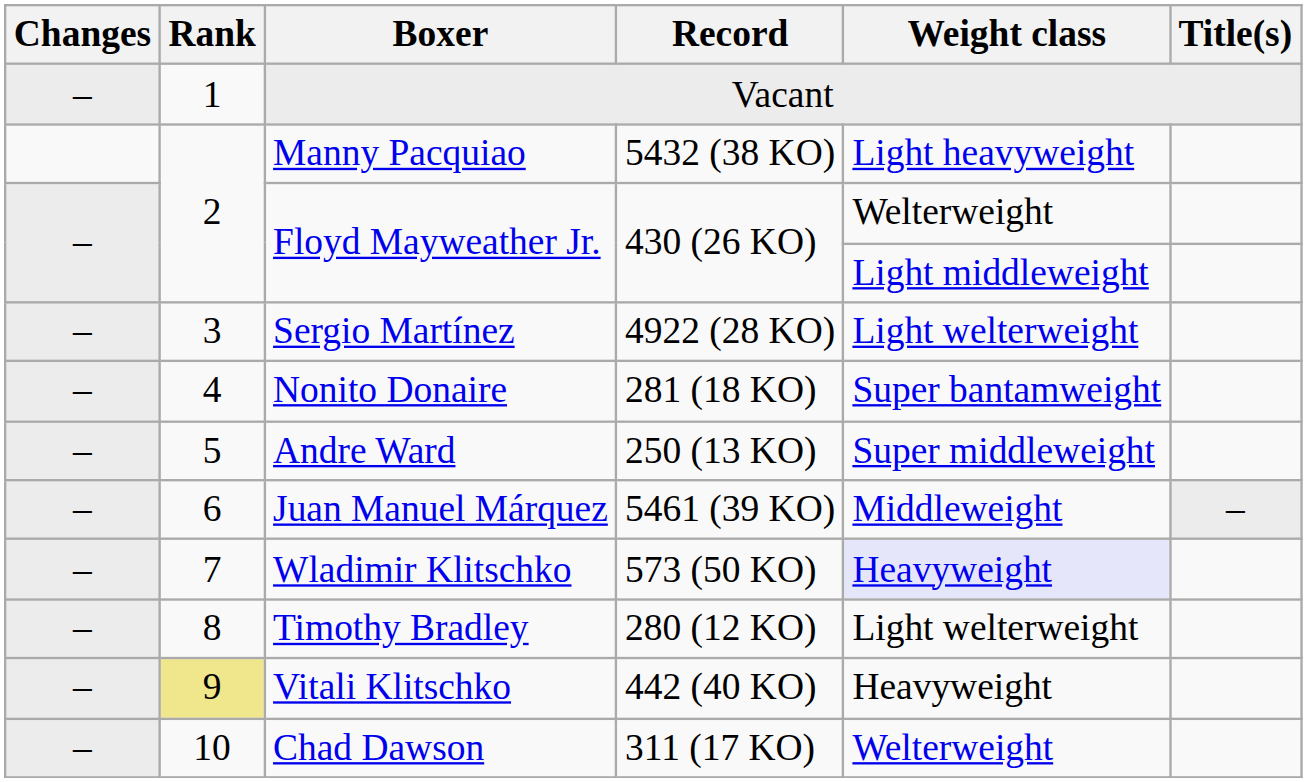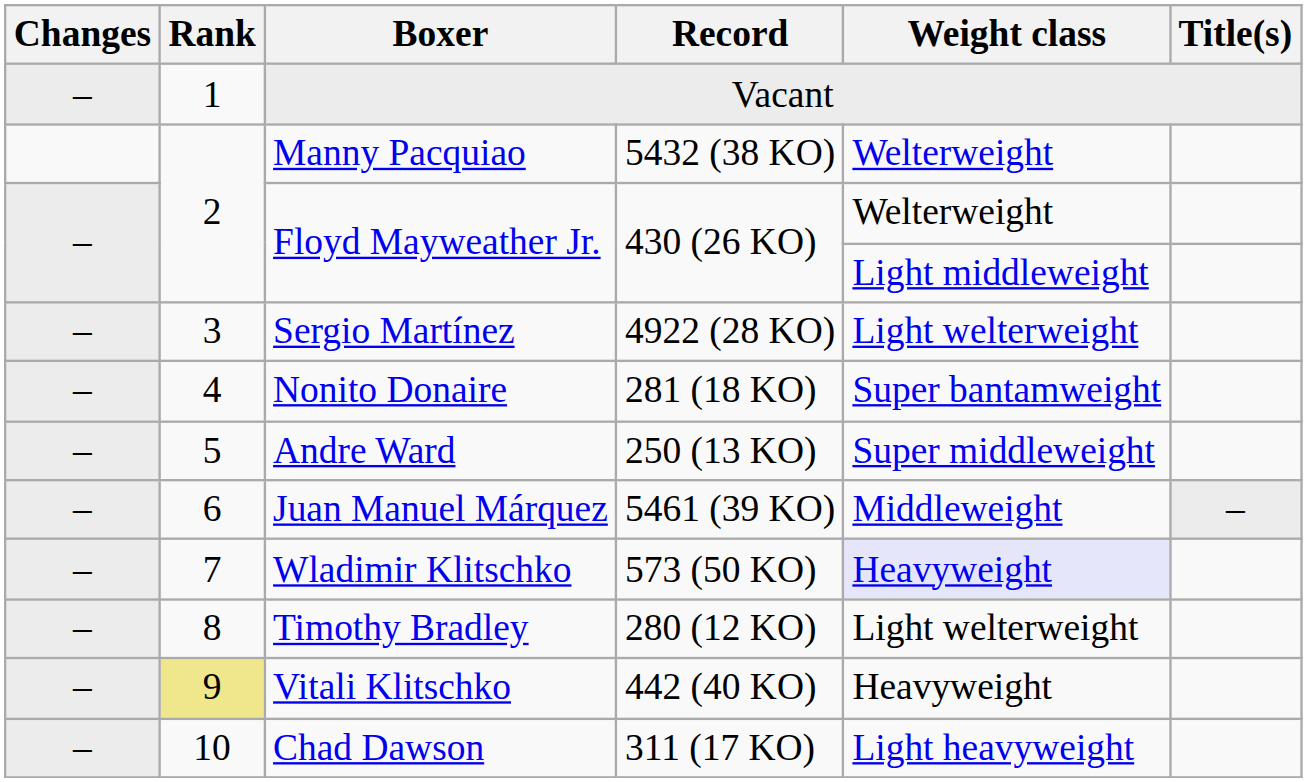Manny Pacquiao | Weight class: Light heavyweight -> Welterweight
Chad Dawson | Weight class: Welterweight -> Light heavyweight
